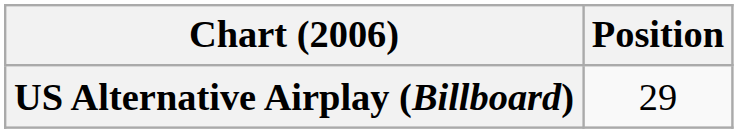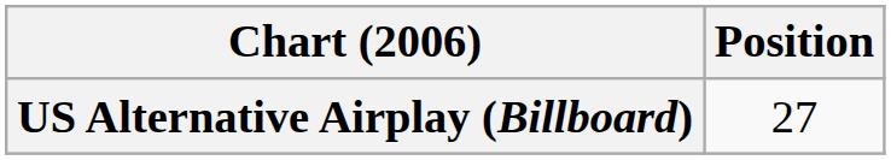US Alternative Airplay (Billboard) | Position: 29 -> 27
